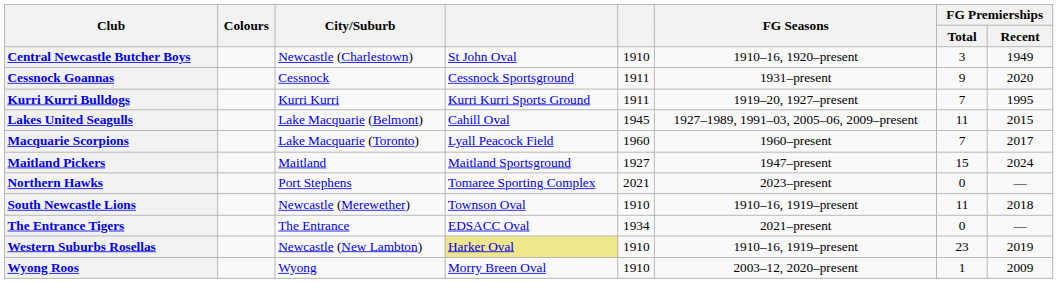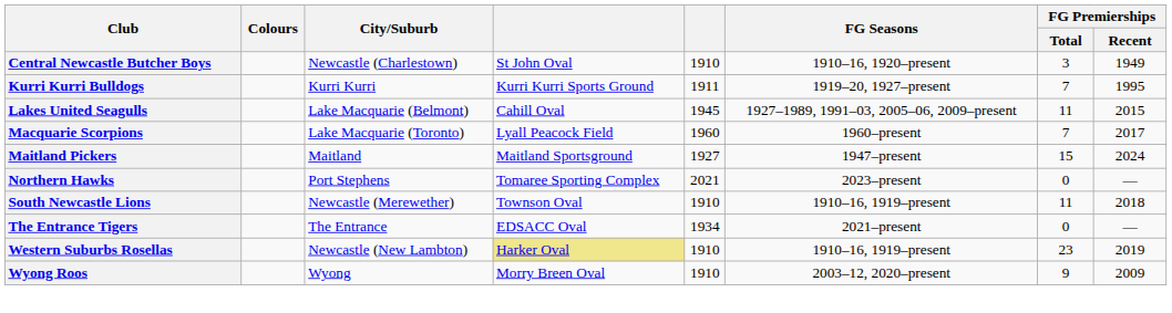- row: Cessnock Goannas | Cessnock | Cessnock Sportsground | 1911 | 1931–present | 9 | 2020
Wyong Roos | FG Premierships / Total: 1 -> 9
